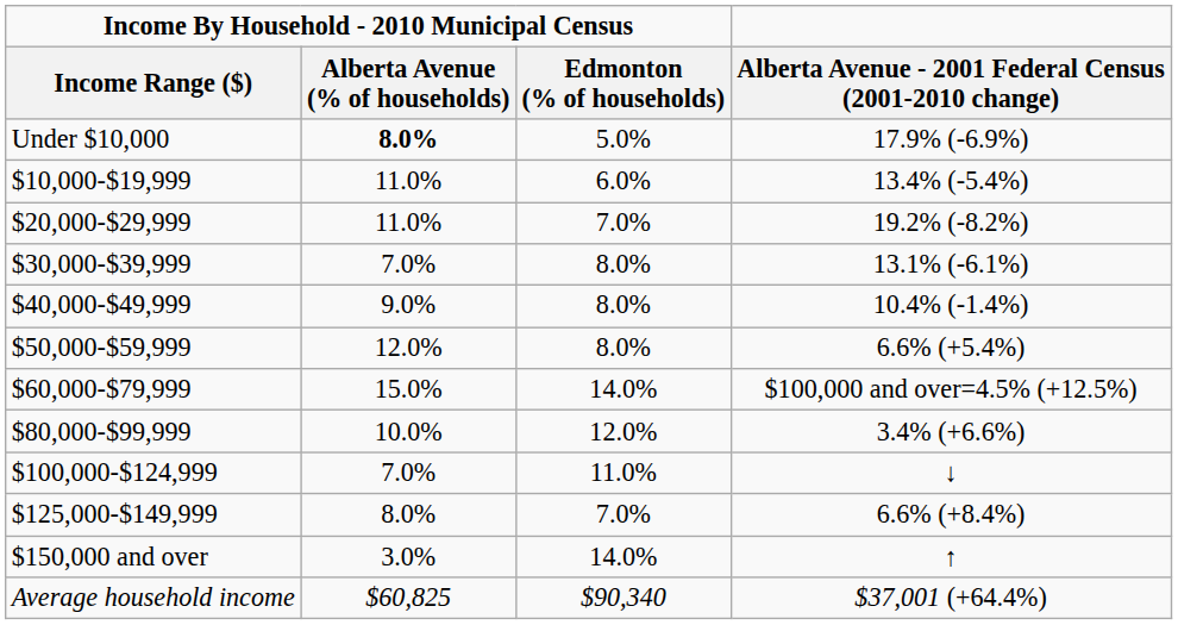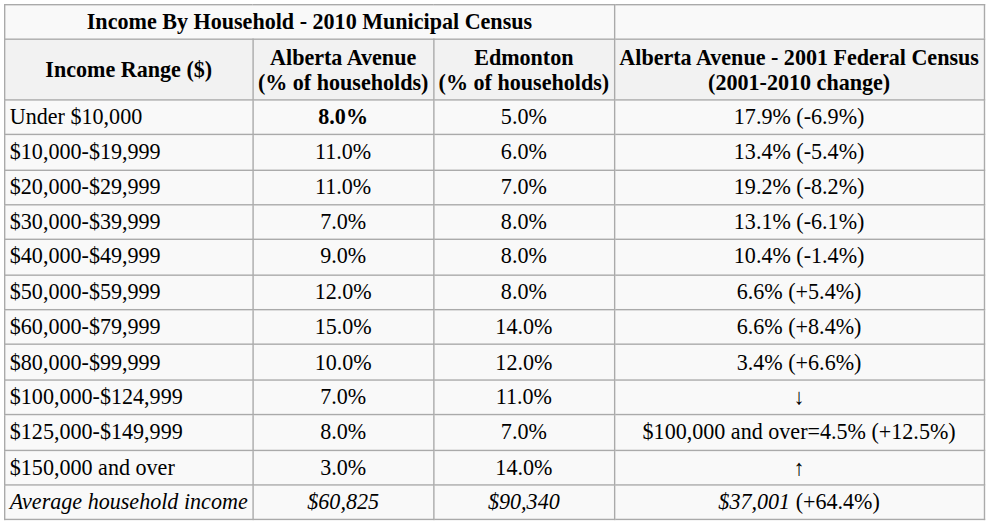$60,000-$79,999 | Alberta Avenue - 2001 Federal Census (2001-2010 change): $100,000 and over=4.5% (+12.5%) -> 6.6% (+8.4%)
$125,000-$149,999 | Alberta Avenue - 2001 Federal Census (2001-2010 change): 6.6% (+8.4%) -> $100,000 and over=4.5% (+12.5%)
